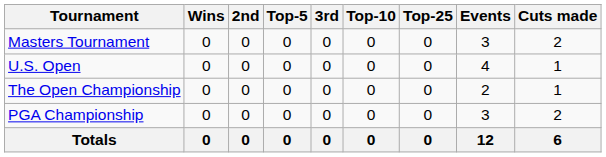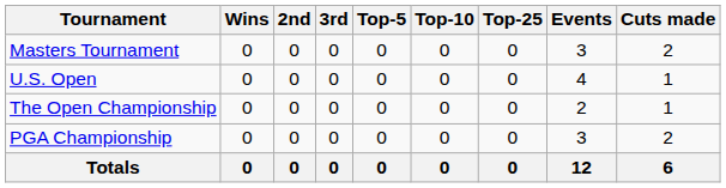columns swapped: 3rd <-> Top-5
